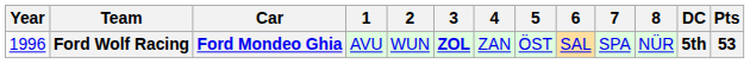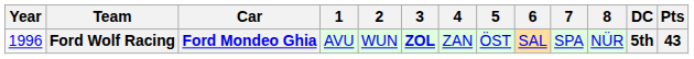Ford Wolf Racing | Pts: 53 -> 43
